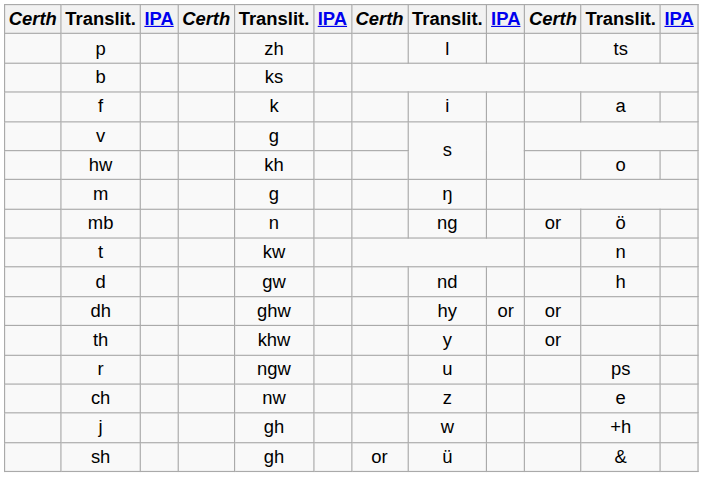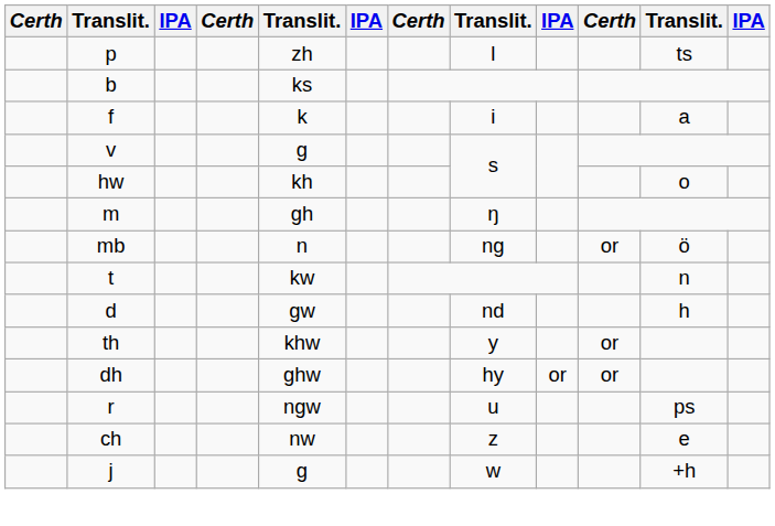m | column 5: g -> gh
rows swapped: th <-> dh
j | column 5: gh -> g
- row: sh | gh | or | ü | &
